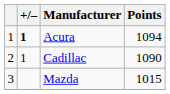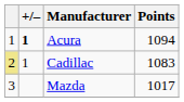Cadillac | column 1: no background -> khaki background
Cadillac | Points: 1090 -> 1083
Mazda | Points: 1015 -> 1017
